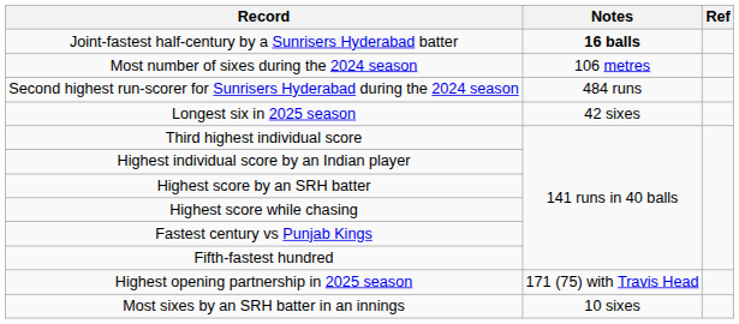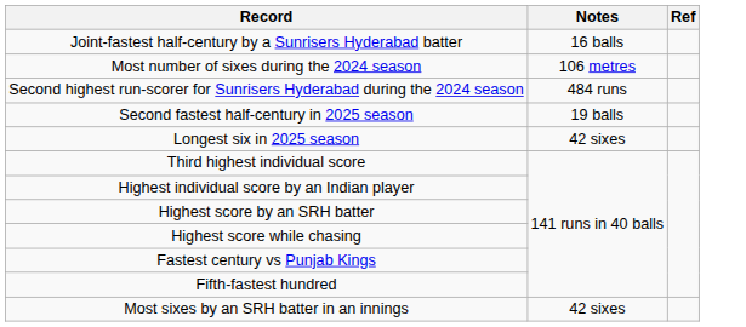Joint-fastest half-century by a Sunrisers Hyderabad batter | Notes: bold -> normal
+ row: Second fastest half-century in 2025 season | 19 balls
- row: Highest opening partnership in 2025 season | 171 (75) with Travis Head
Most sixes by an SRH batter in an innings | Notes: 10 sixes -> 42 sixes
